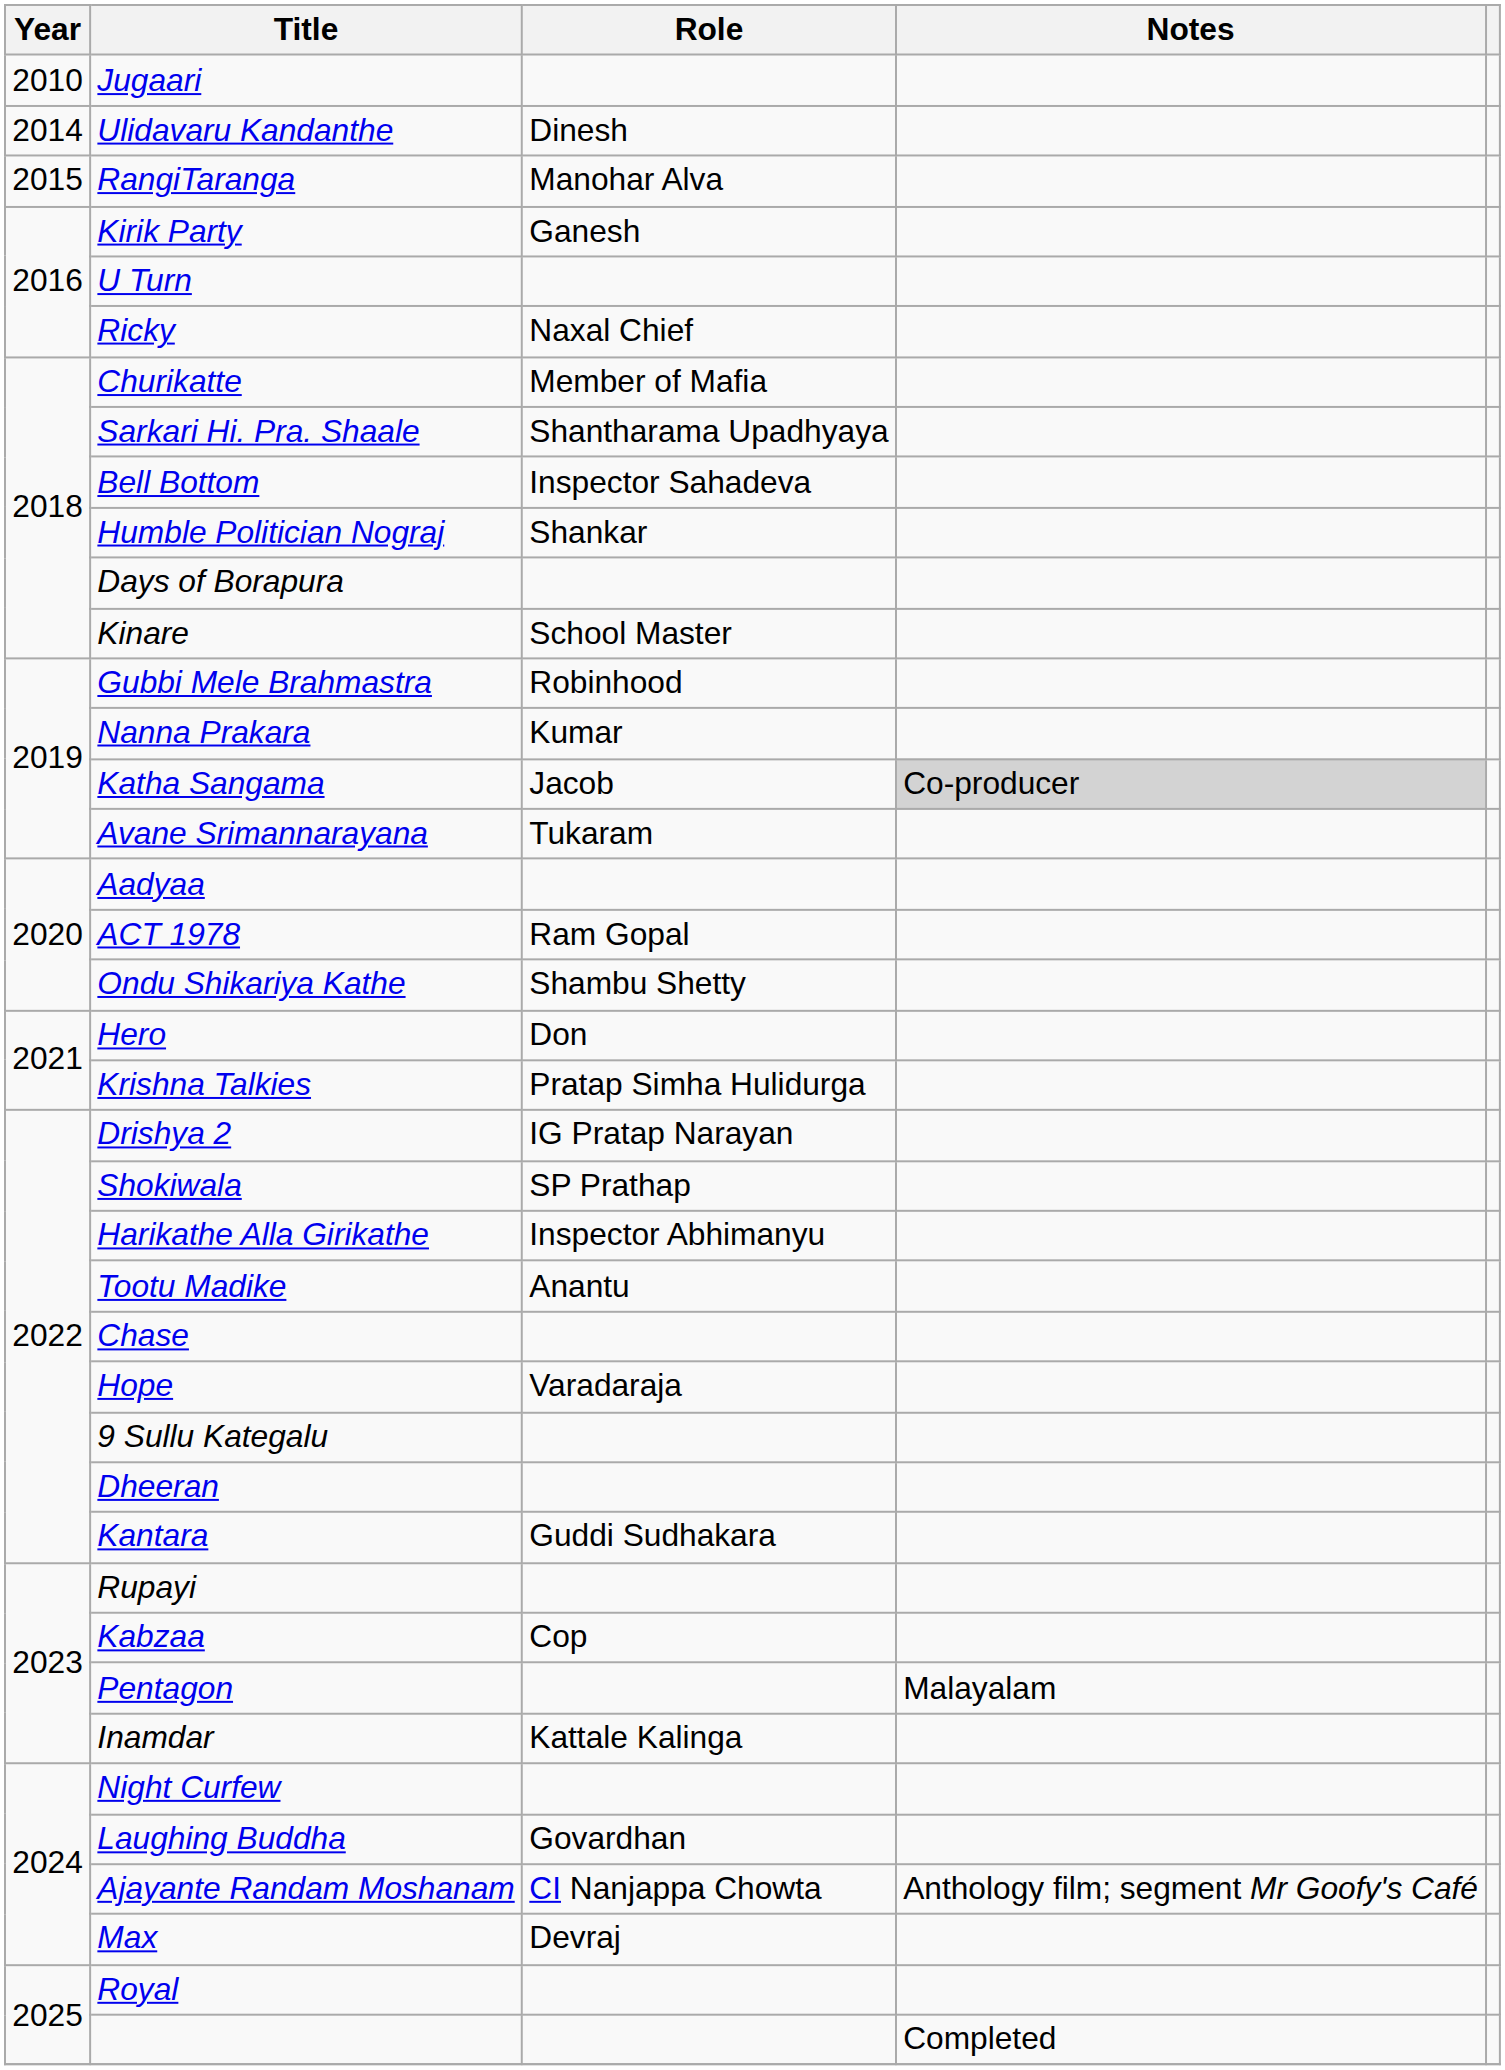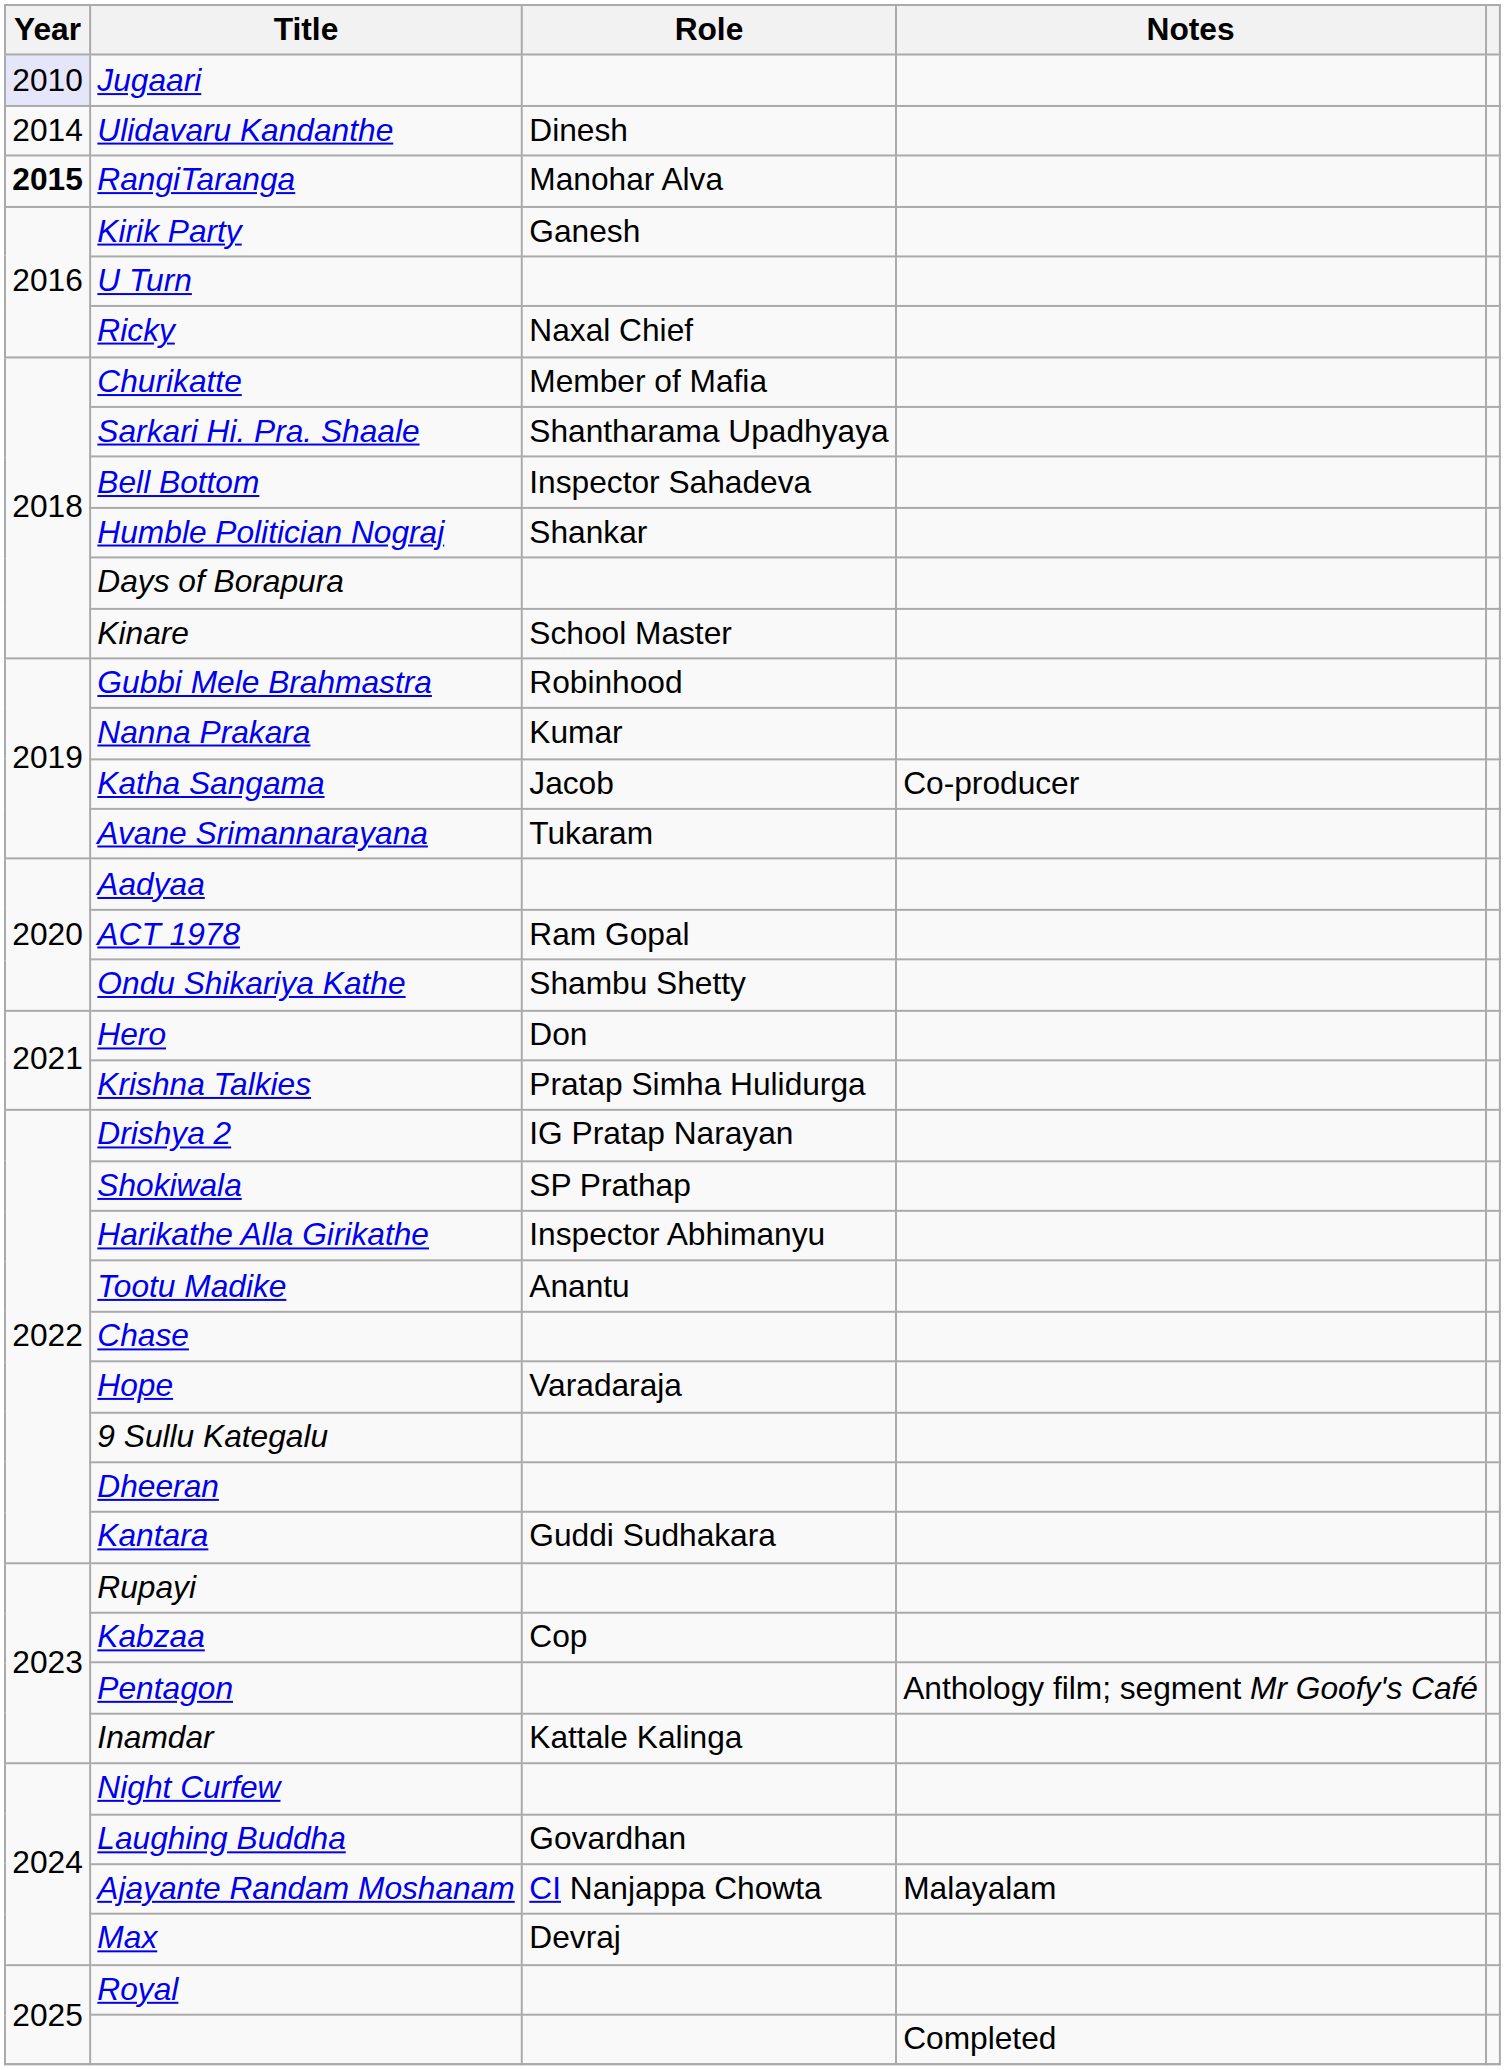Jugaari | Year: no background -> lavender background
RangiTaranga | Year: normal -> bold
Katha Sangama | Notes: lightgrey background -> no background
Pentagon | Notes: Malayalam -> Anthology film; segment Mr Goofy's Café
Ajayante Randam Moshanam | Notes: Anthology film; segment Mr Goofy's Café -> Malayalam
